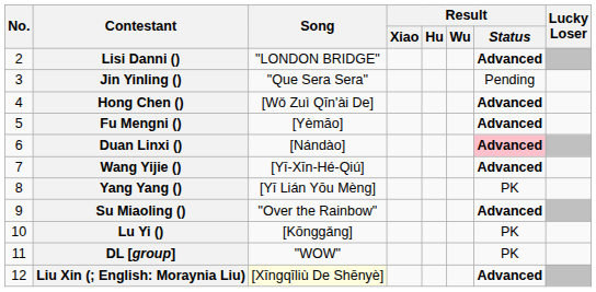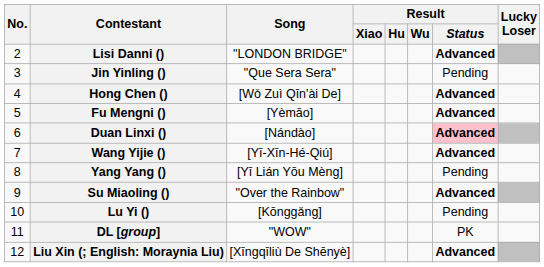Yang Yang () | Result / Status: PK -> Pending
Lu Yi () | Result / Status: PK -> Pending
Liu Xin (; English: Moraynia Liu) | Song: lightyellow background -> no background
